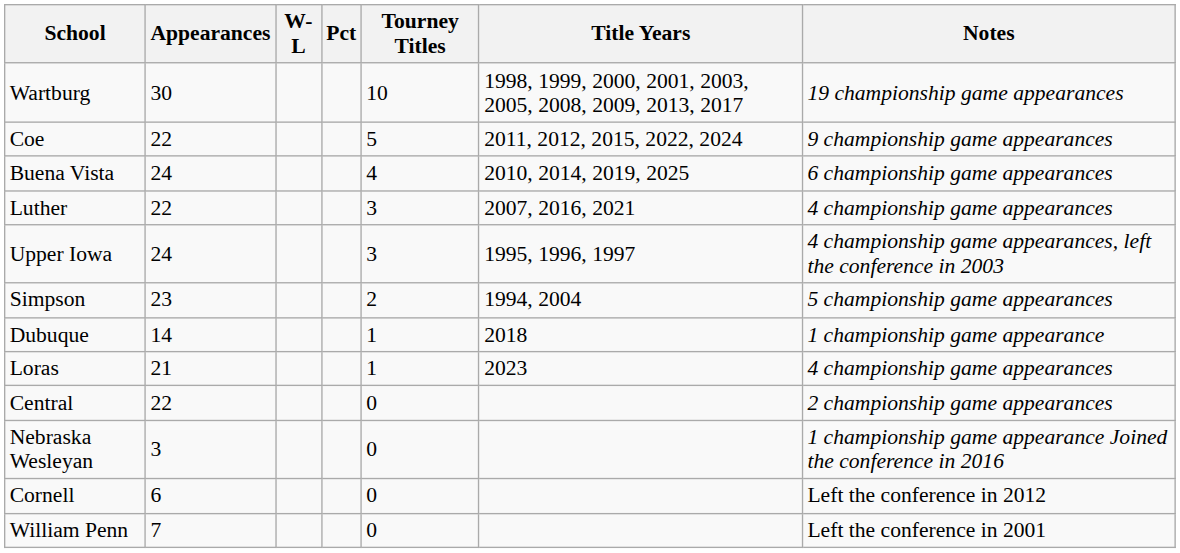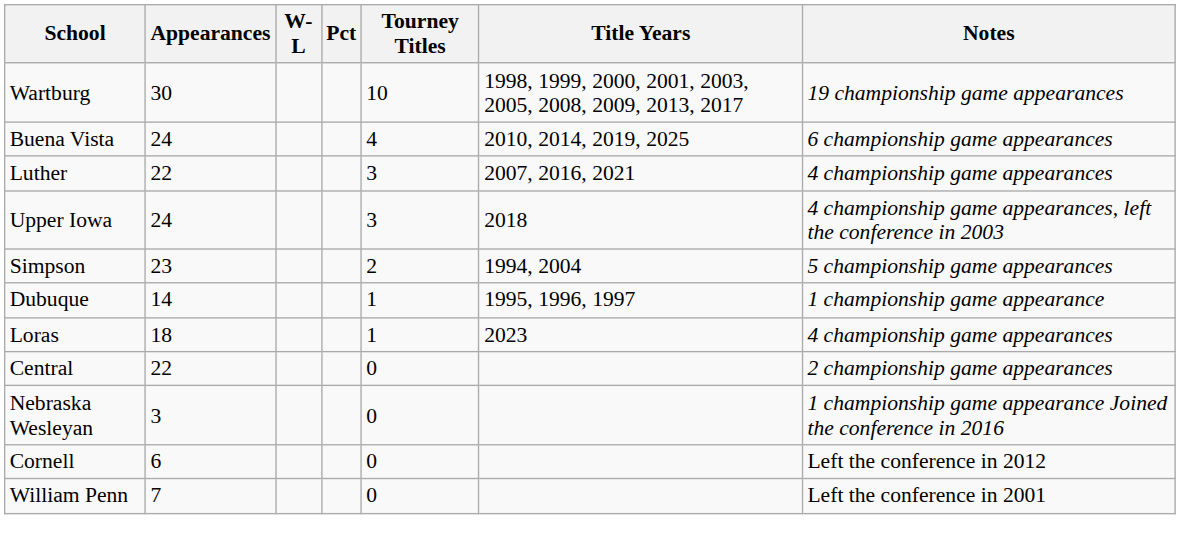- row: Coe | 22 | 5 | 2011, 2012, 2015, 2022, 2024 | 9 championship game appearances
Upper Iowa | Title Years: 1995, 1996, 1997 -> 2018
Dubuque | Title Years: 2018 -> 1995, 1996, 1997
Loras | Appearances: 21 -> 18
